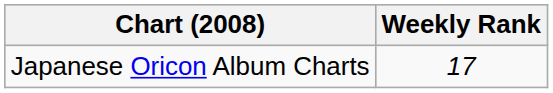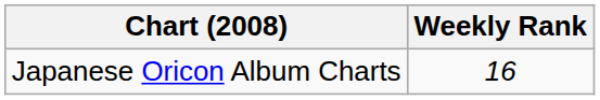Japanese Oricon Album Charts | Weekly Rank: 17 -> 16
